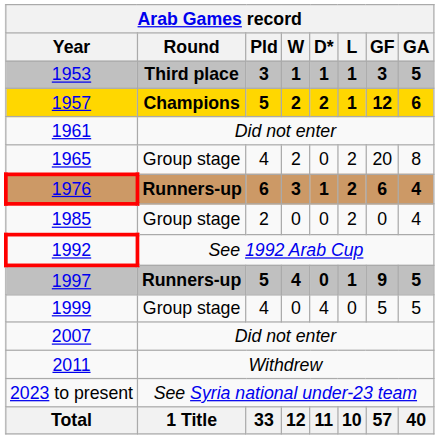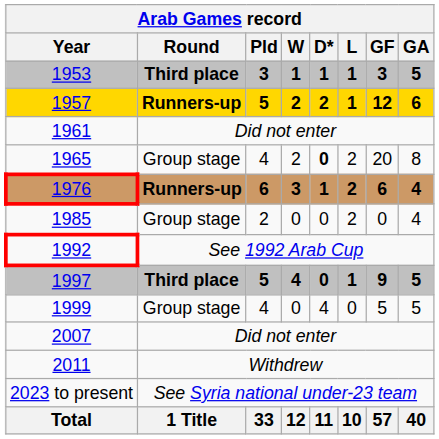1957 | Arab Games record / Round: Champions -> Runners-up
1965 | Arab Games record / D*: normal -> bold
1997 | Arab Games record / Round: Runners-up -> Third place
